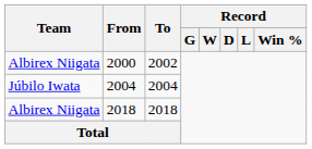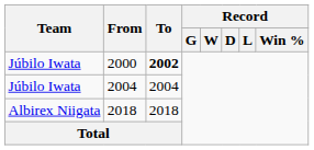2000 | Team: Albirex Niigata -> Júbilo Iwata
2000 | To: normal -> bold
